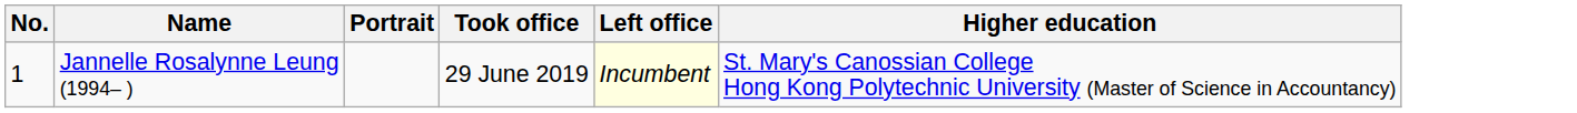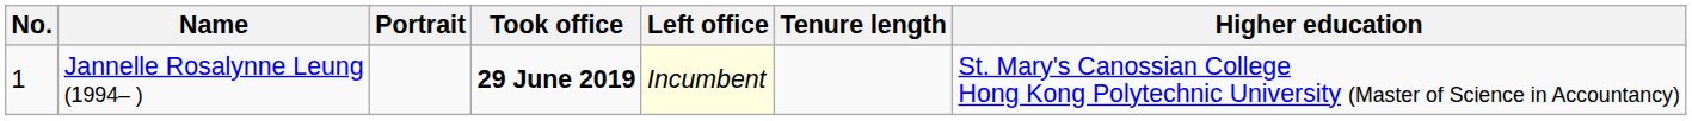+ column: Tenure length
Jannelle Rosalynne Leung (1994– ) | Took office: normal -> bold
